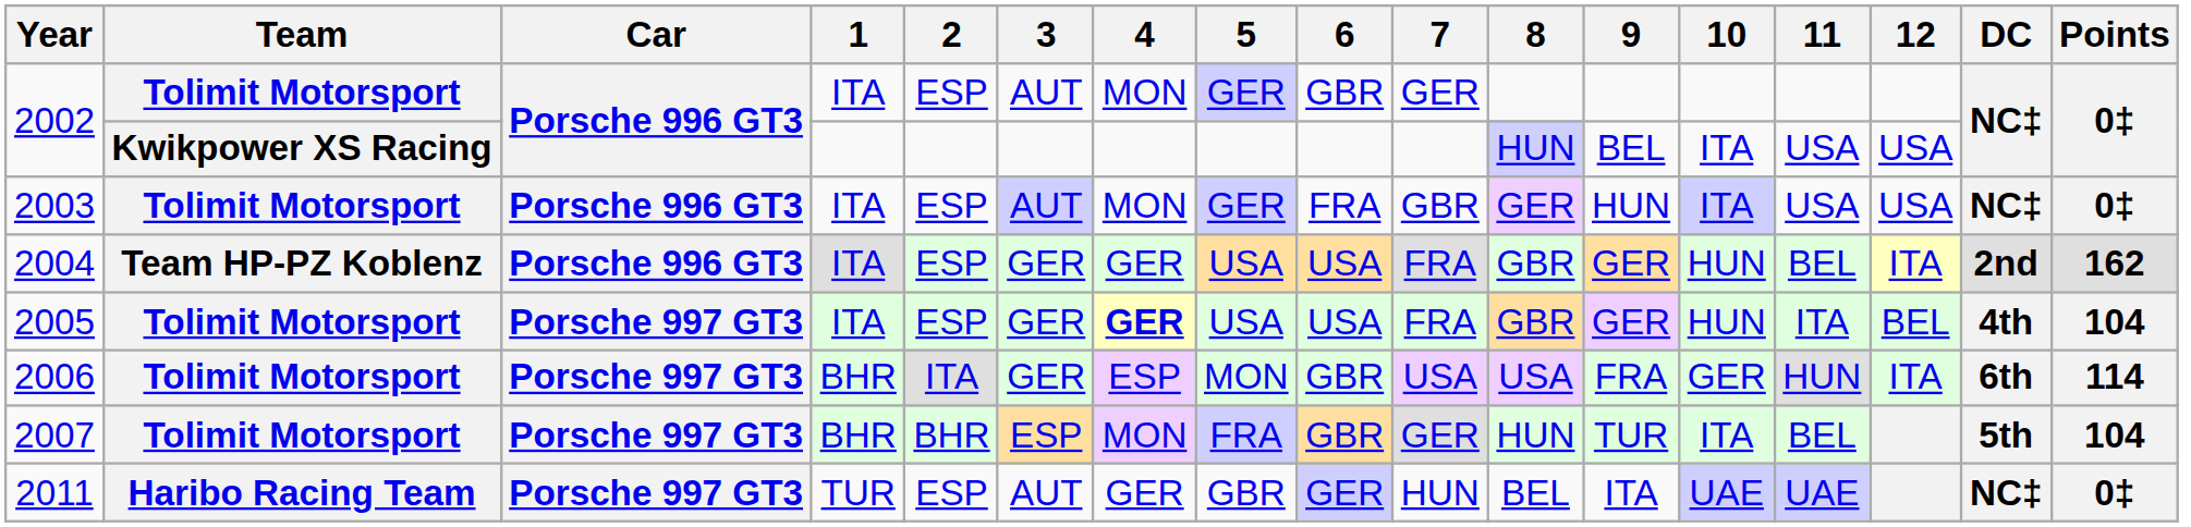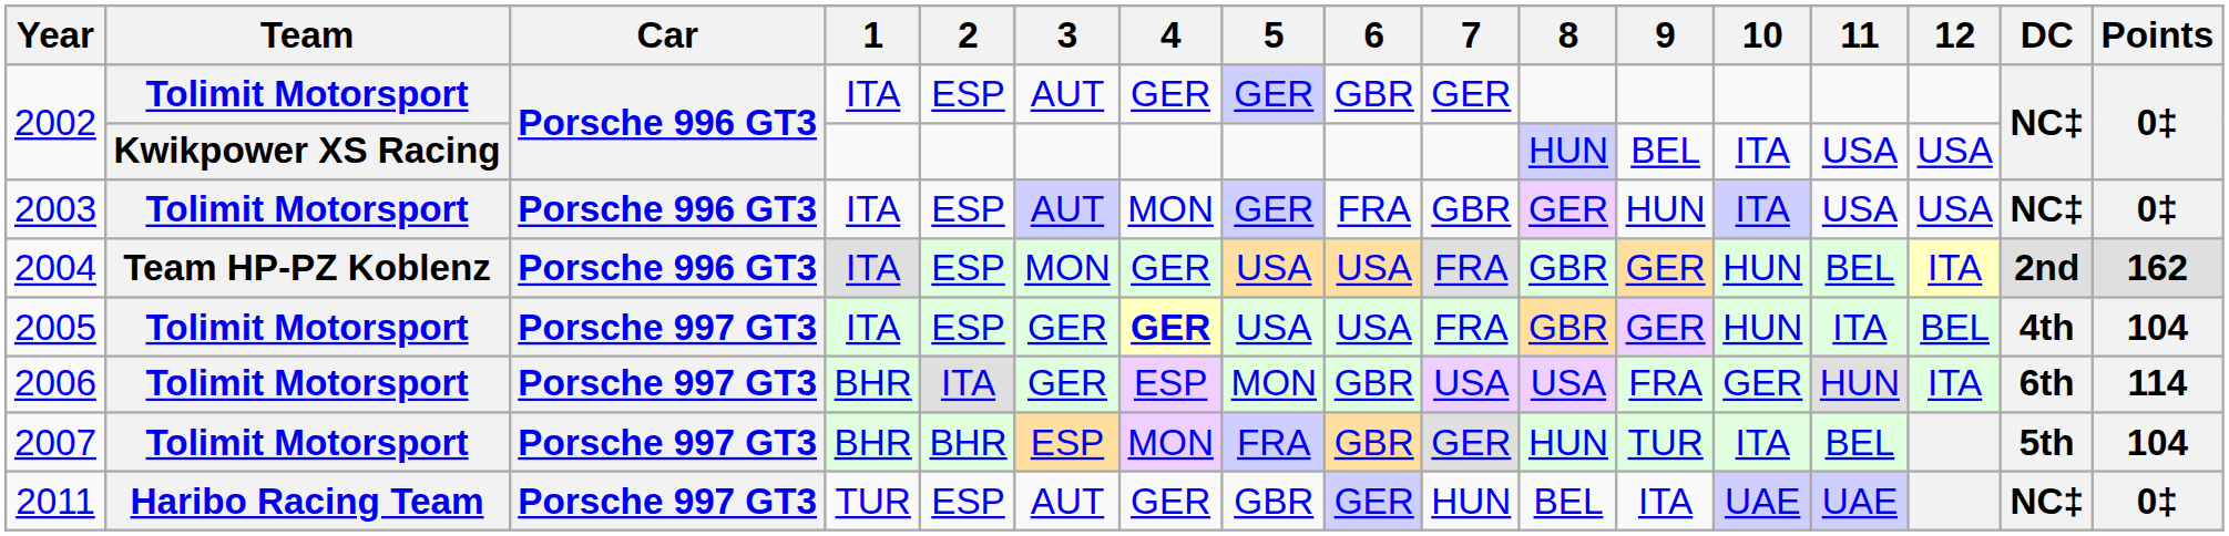2002 / Tolimit Motorsport | 4: MON -> GER
2004 | 3: GER -> MON
